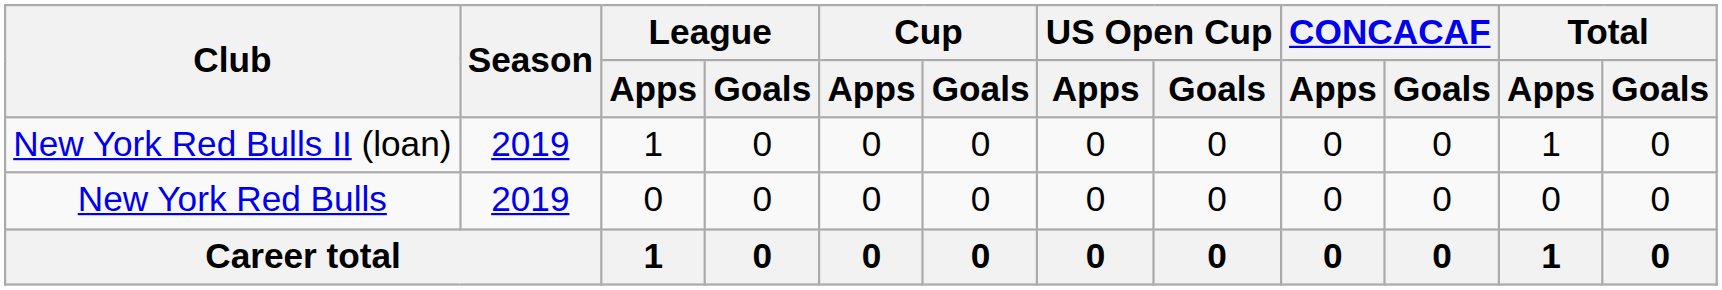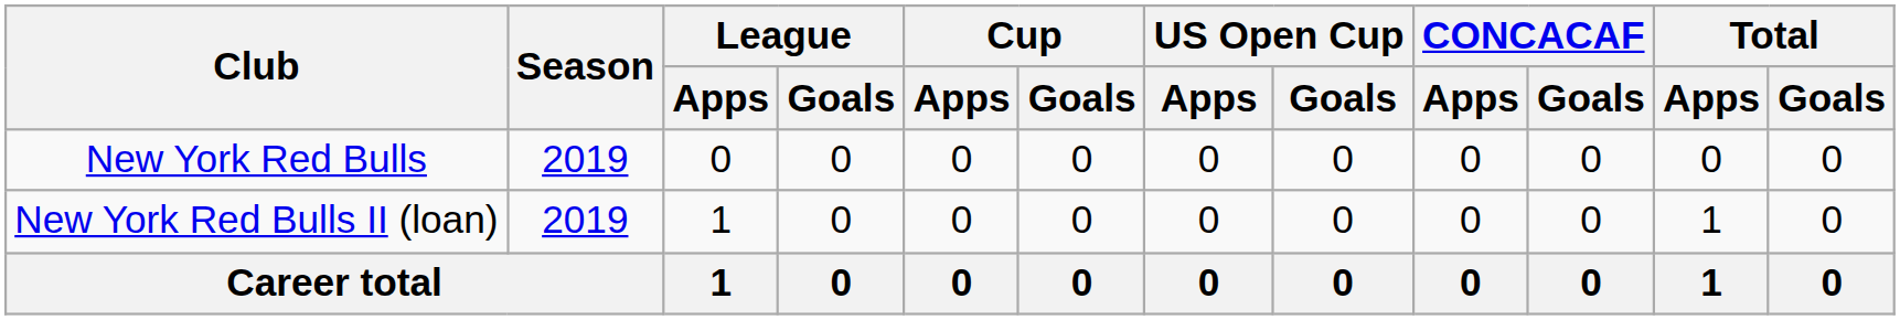rows swapped: New York Red Bulls <-> New York Red Bulls II (loan)
